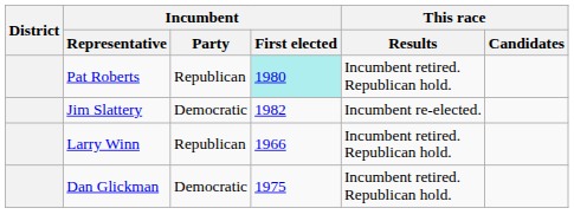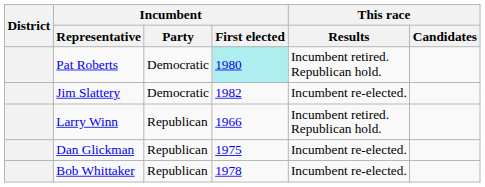Pat Roberts | Incumbent / Party: Republican -> Democratic
Dan Glickman | Incumbent / Party: Democratic -> Republican
Dan Glickman | This race / Results: Incumbent retired. Republican hold. -> Incumbent re-elected.
+ row: Bob Whittaker | Republican | 1978 | Incumbent re-elected.
